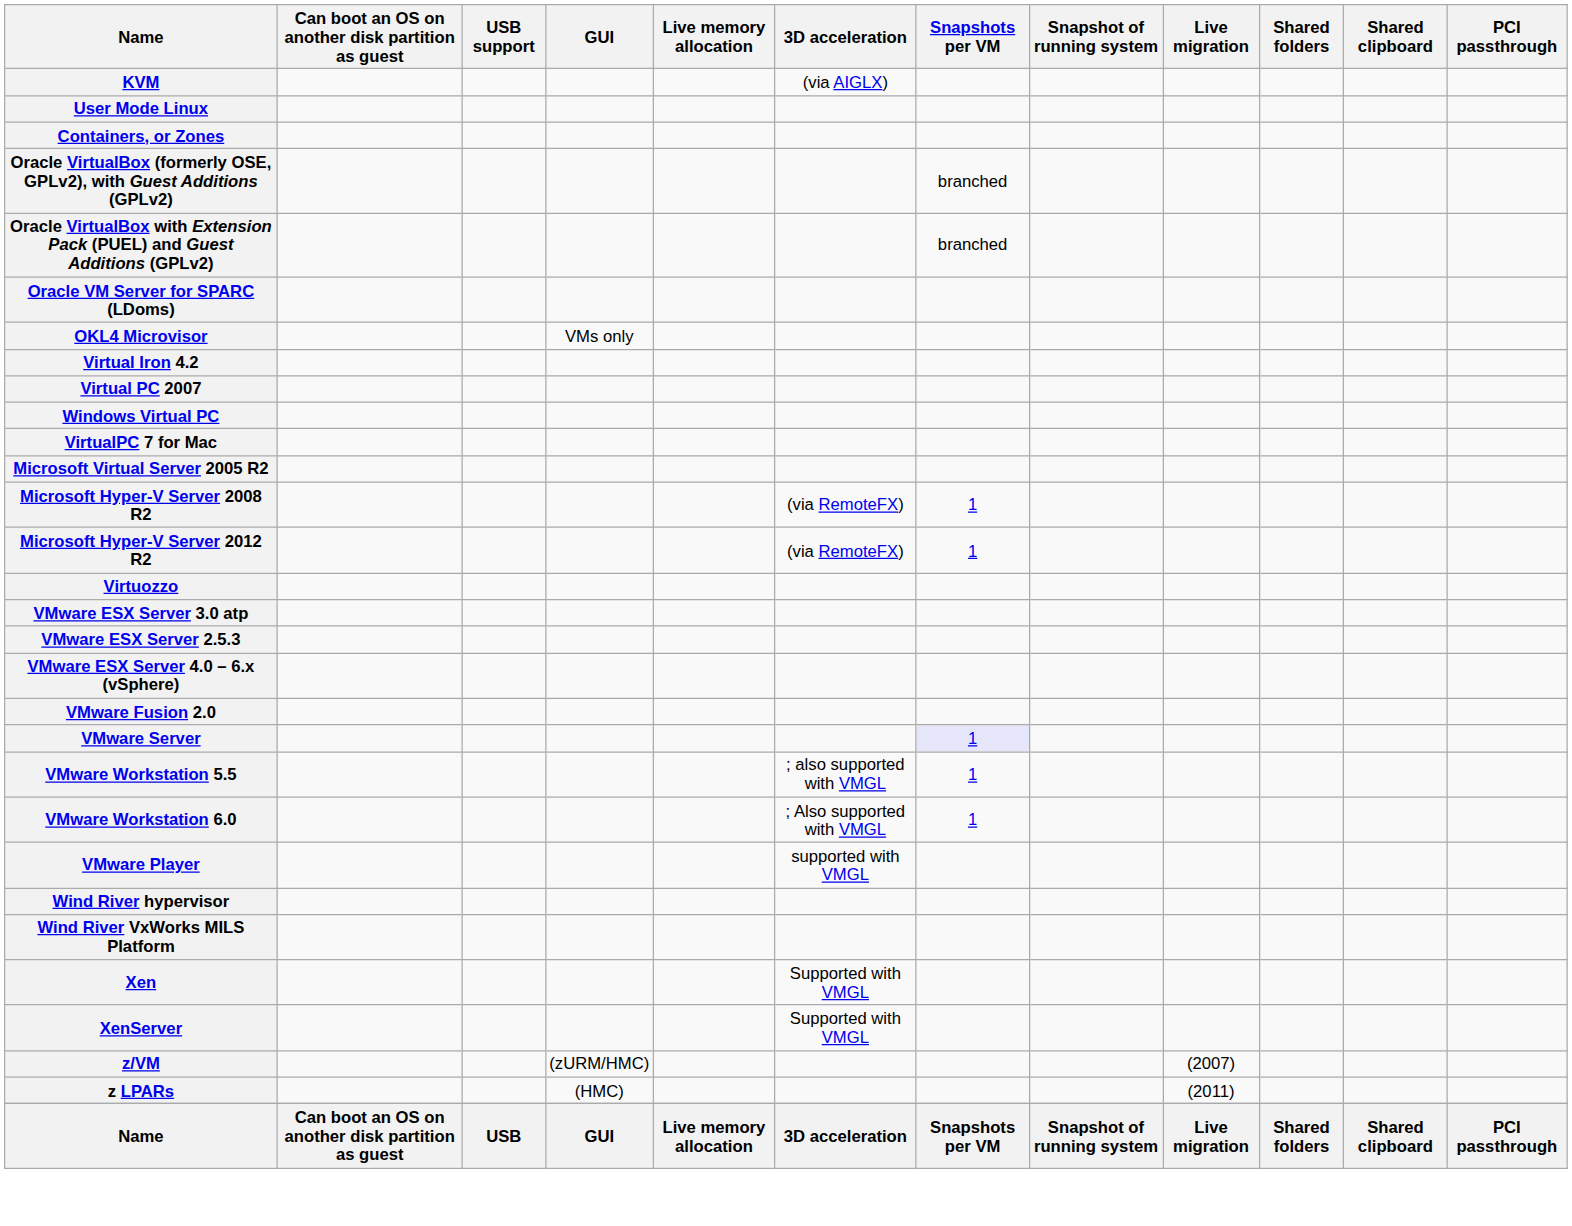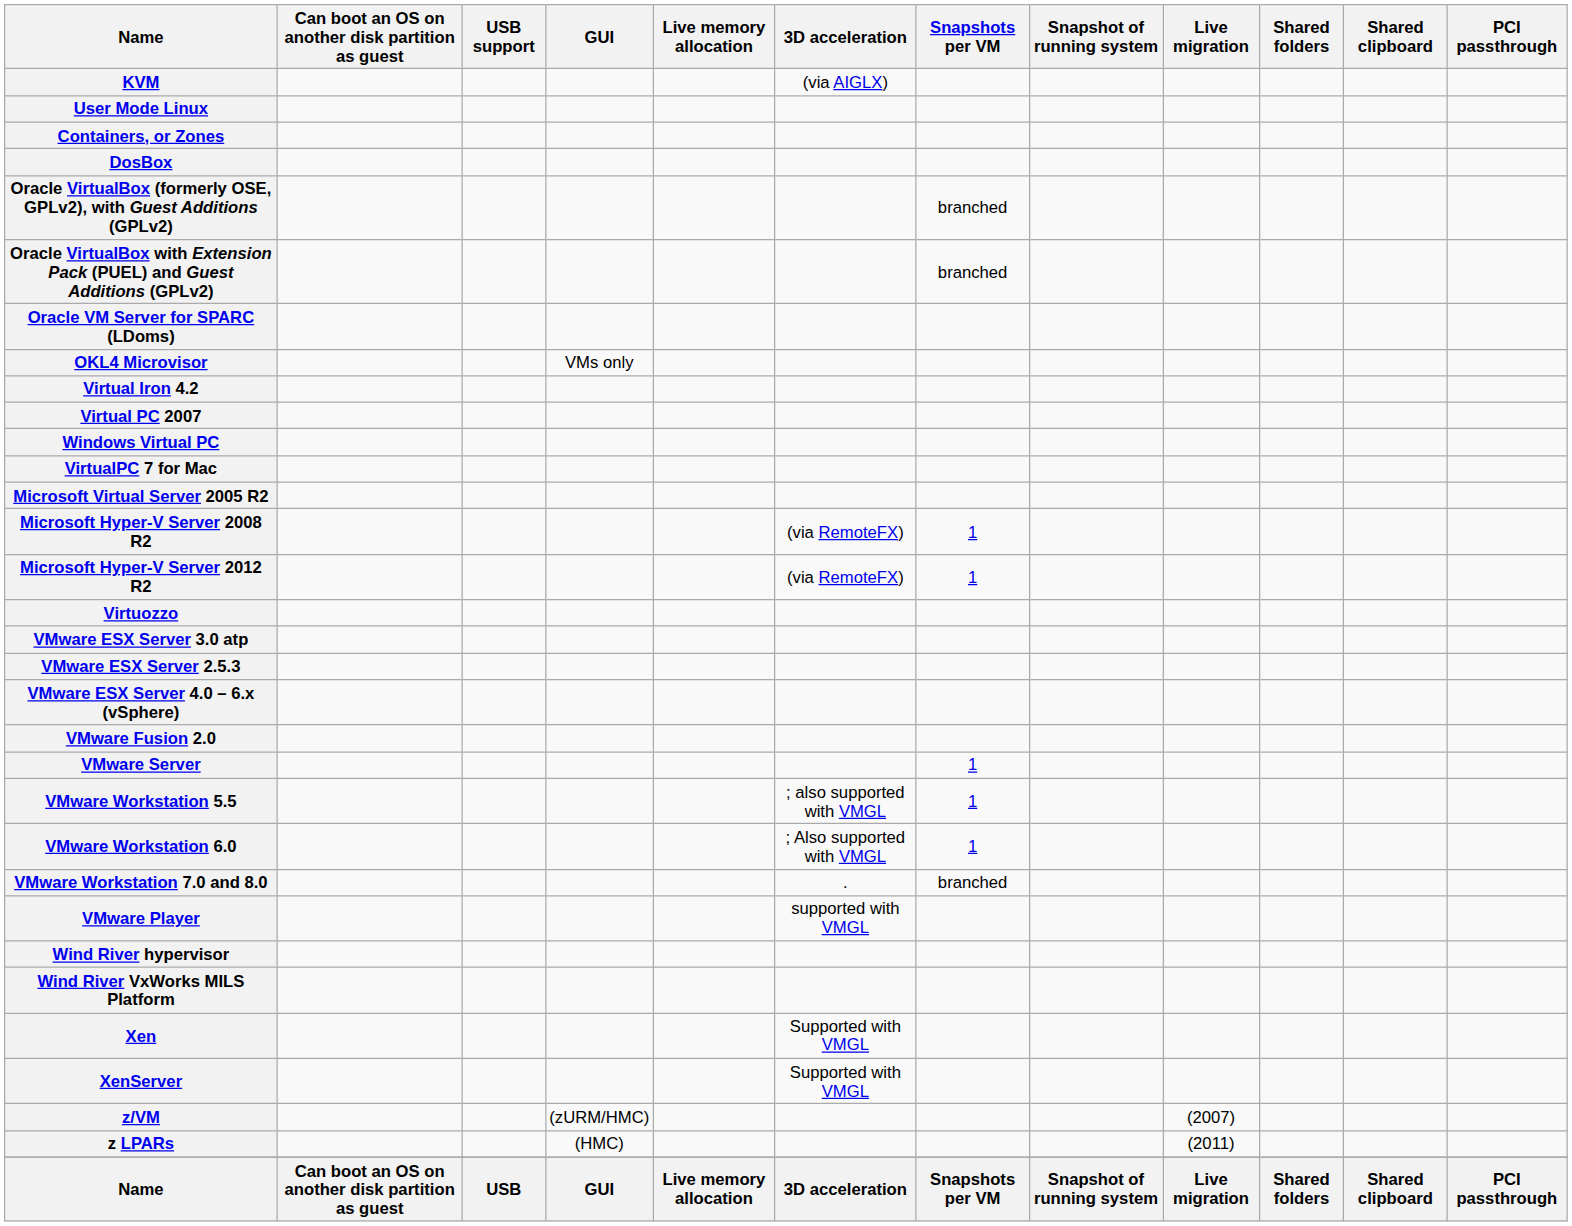+ row: DosBox
VMware Server | Snapshots per VM: lavender background -> no background
+ row: VMware Workstation 7.0 and 8.0 | . | branched
